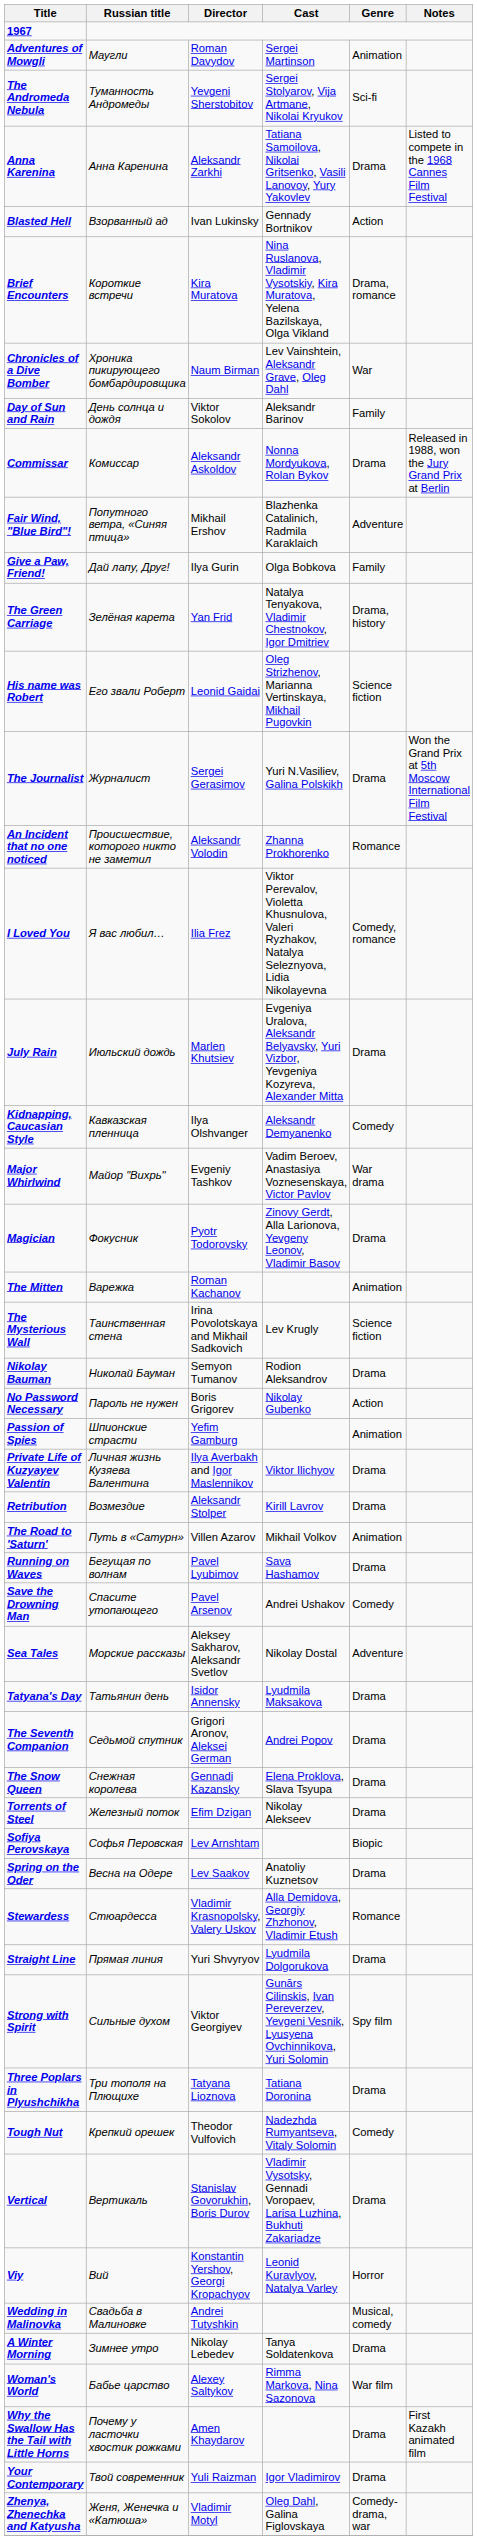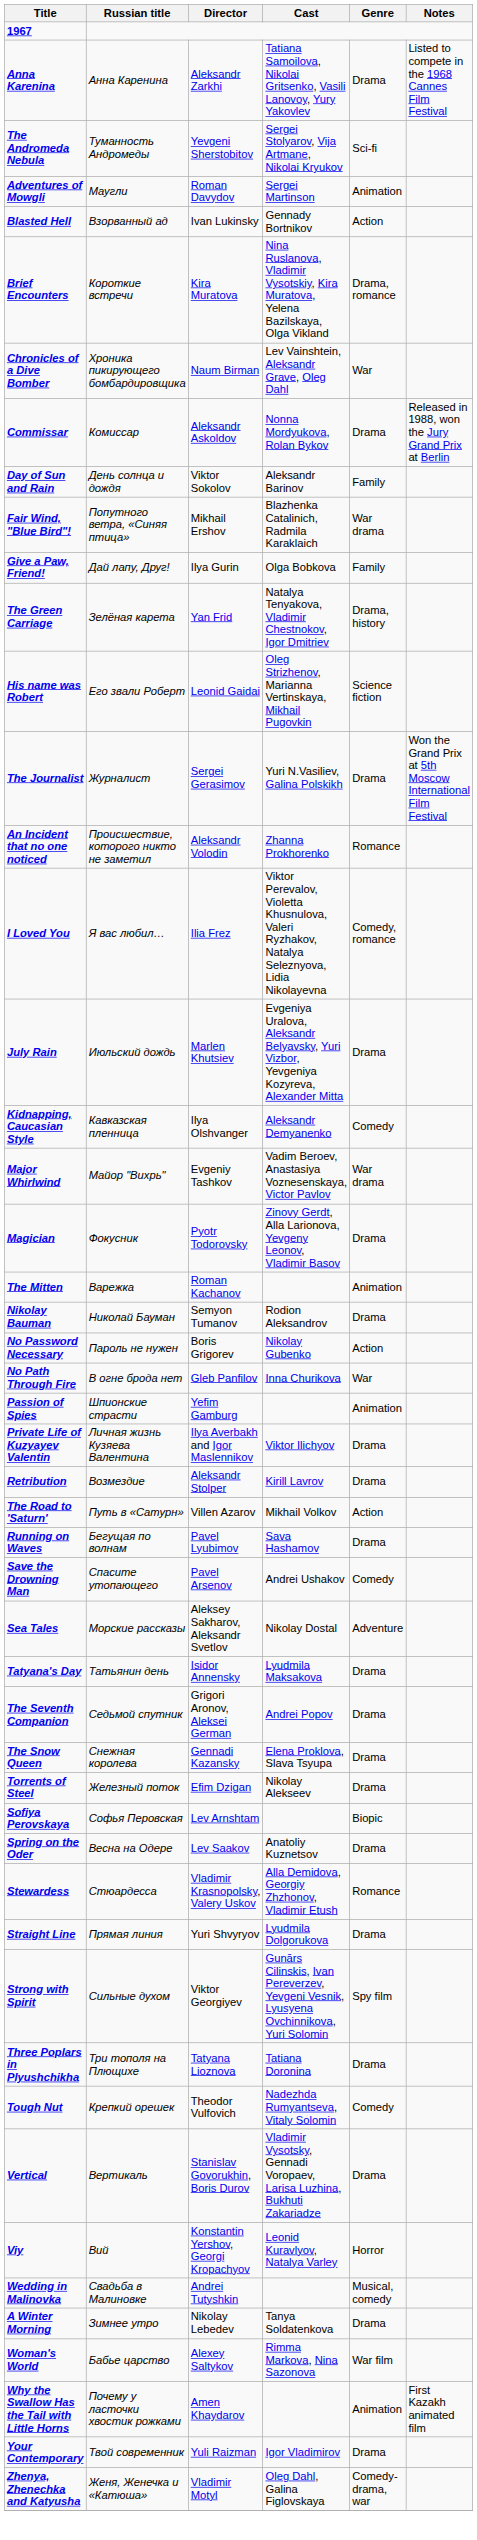rows swapped: Adventures of Mowgli <-> Anna Karenina
rows swapped: Commissar <-> Day of Sun and Rain
Fair Wind, "Blue Bird"! | Genre: Adventure -> War drama
- row: The Mysterious Wall | Таинственная стена | Irina Povolotskaya and Mikhail Sadkovich | Lev Krugly | Science fiction
+ row: No Path Through Fire | В огне брода нет | Gleb Panfilov | Inna Churikova | War
The Road to 'Saturn' | Genre: Animation -> Action
Why the Swallow Has the Tail with Little Horns | Genre: Drama -> Animation
